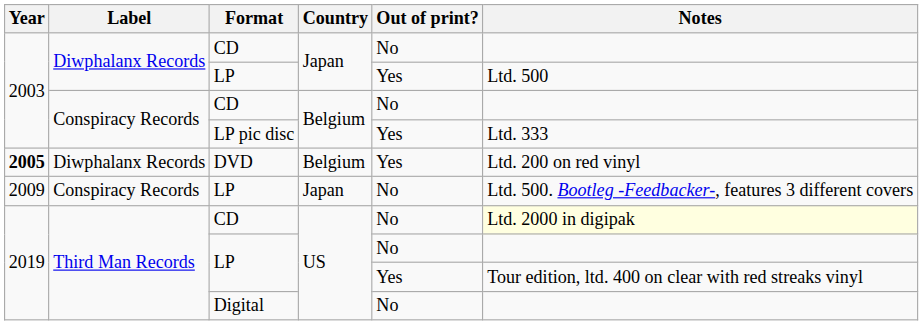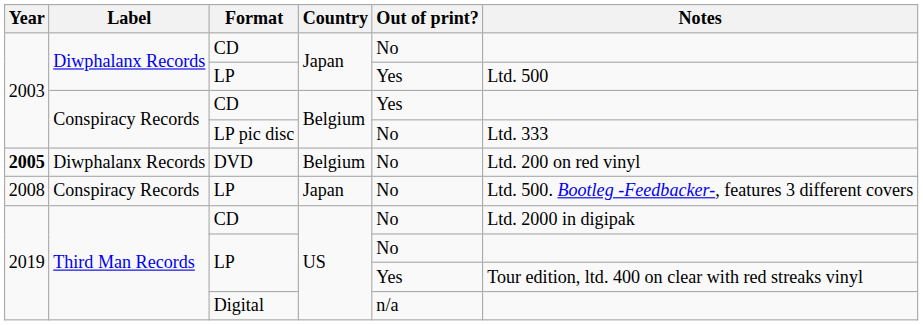Conspiracy Records / CD | Out of print?: No -> Yes
LP pic disc | Out of print?: Yes -> No
DVD | Out of print?: Yes -> No
Conspiracy Records / LP | Year: 2009 -> 2008
Third Man Records / CD | Notes: lightyellow background -> no background
Digital | Out of print?: No -> n/a
